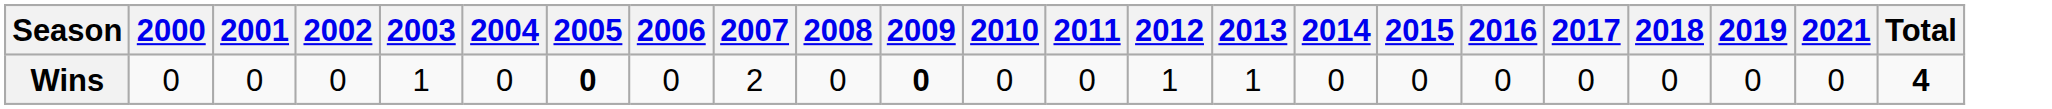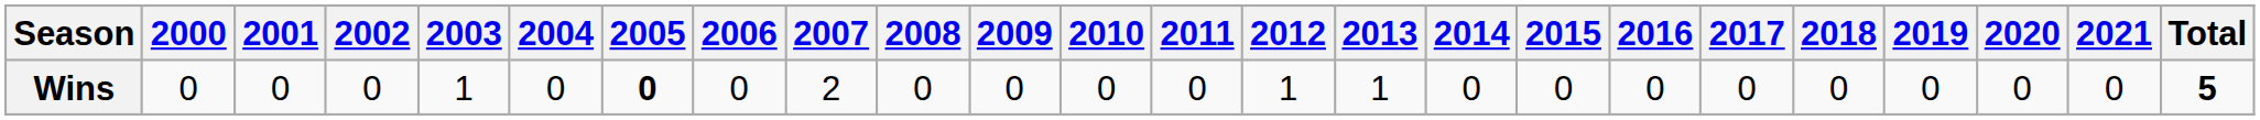+ column: 2020 | 0
Wins | 2009: bold -> normal
Wins | Total: 4 -> 5
